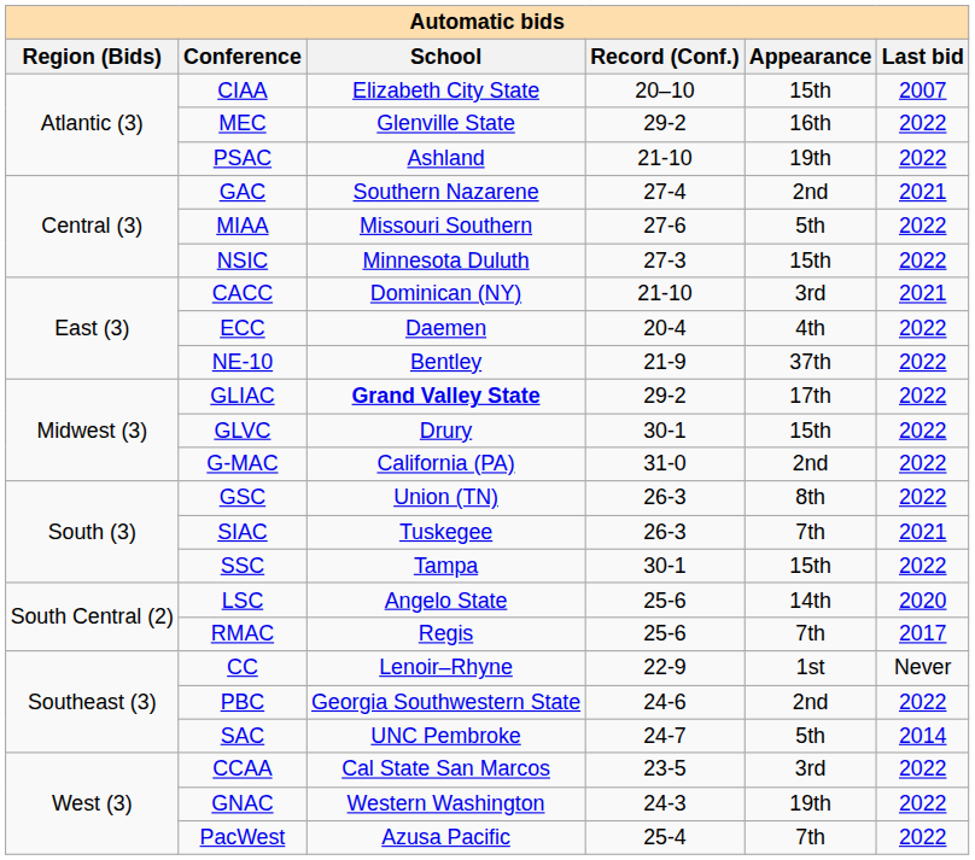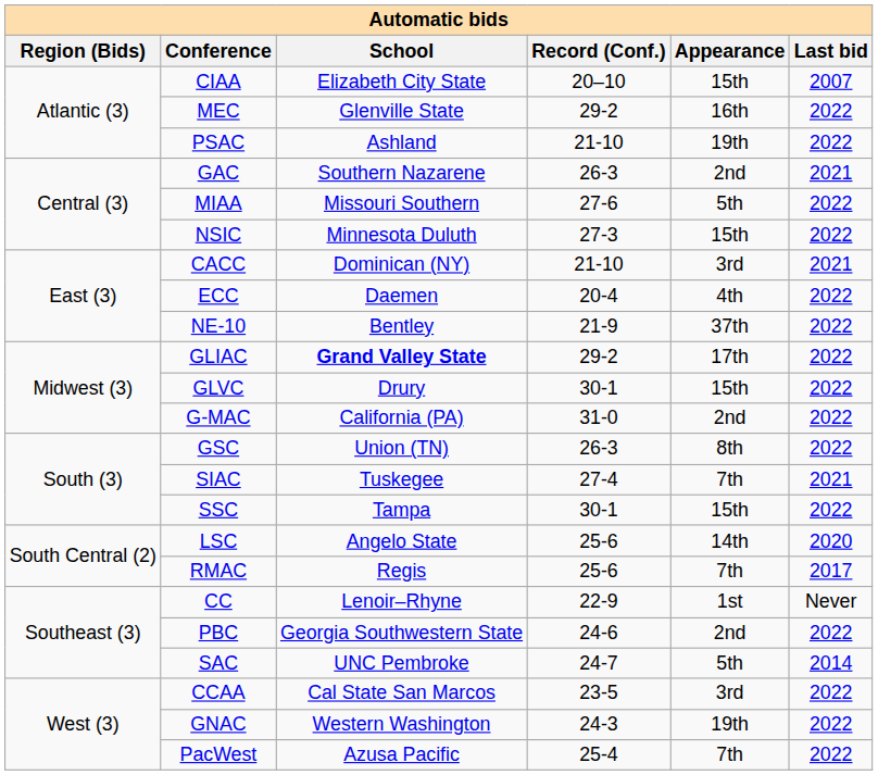GAC | Record (Conf.): 27-4 -> 26-3
SIAC | Record (Conf.): 26-3 -> 27-4
